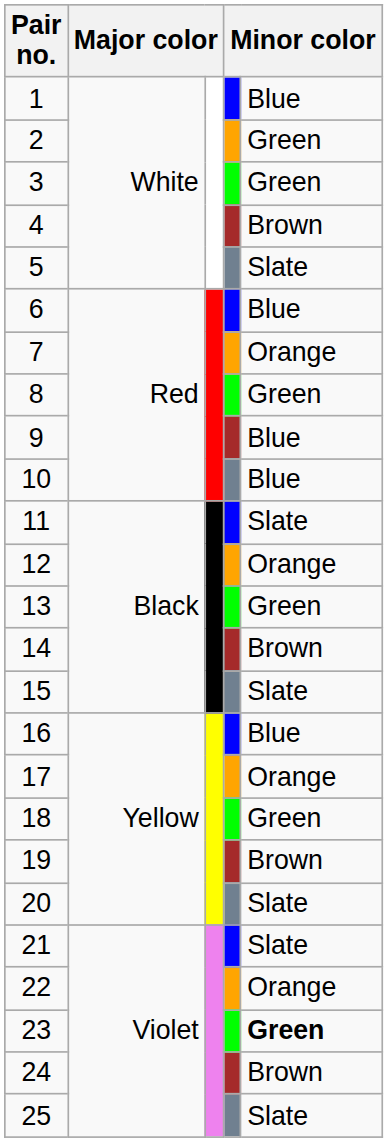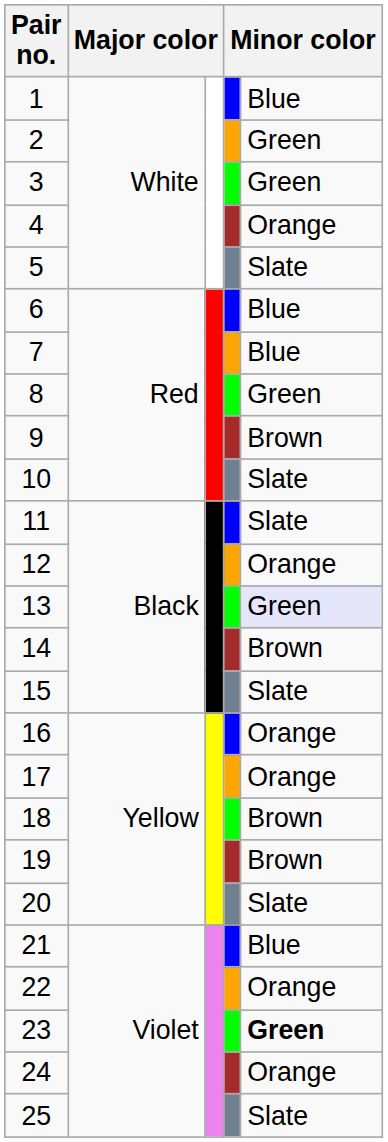4 | column 5: Brown -> Orange
7 | column 5: Orange -> Blue
9 | column 5: Blue -> Brown
10 | column 5: Blue -> Slate
13 | column 5: no background -> lavender background
16 | column 5: Blue -> Orange
18 | column 5: Green -> Brown
21 | column 5: Slate -> Blue
24 | column 5: Brown -> Orange
